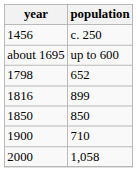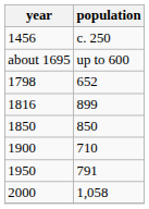+ row: 1950 | 791
